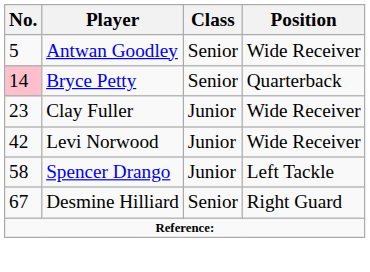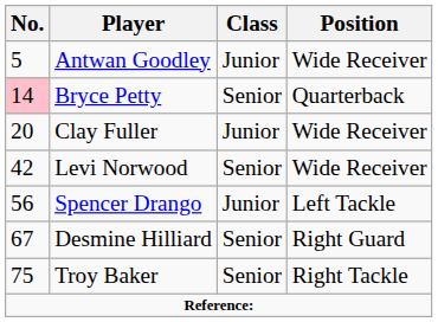Antwan Goodley | Class: Senior -> Junior
Clay Fuller | No.: 23 -> 20
Levi Norwood | Class: Junior -> Senior
Spencer Drango | No.: 58 -> 56
+ row: 75 | Troy Baker | Senior | Right Tackle
